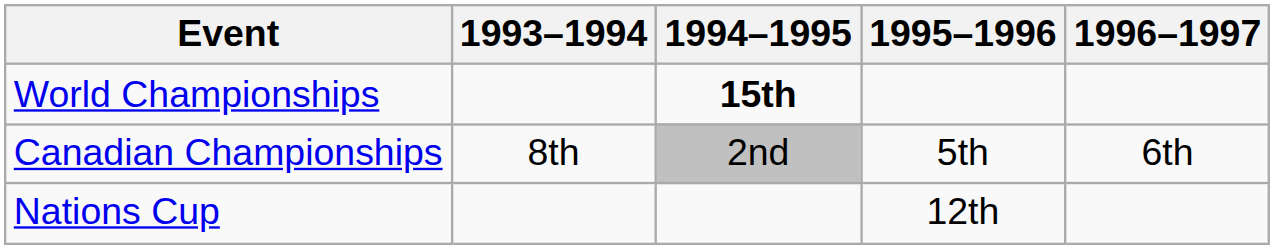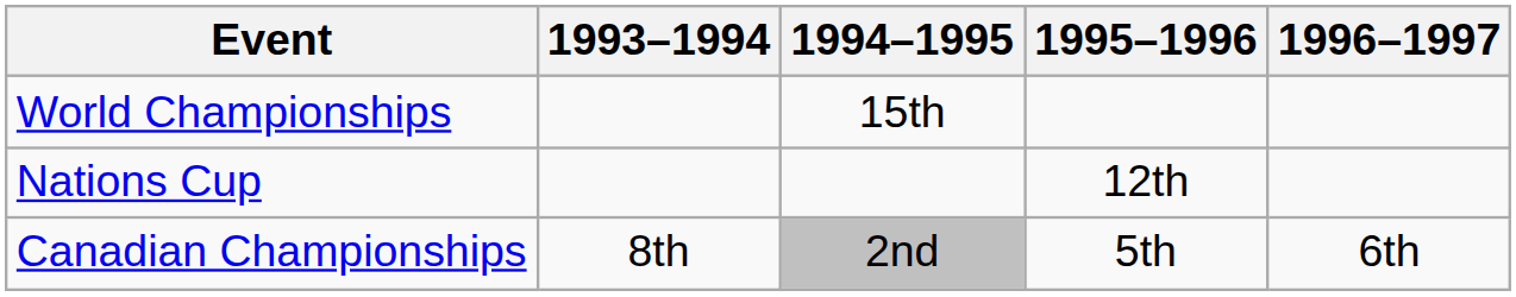World Championships | 1994–1995: bold -> normal
rows swapped: Nations Cup <-> Canadian Championships
